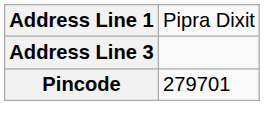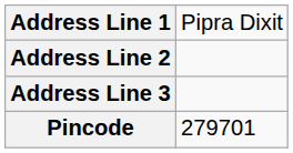+ row: Address Line 2
